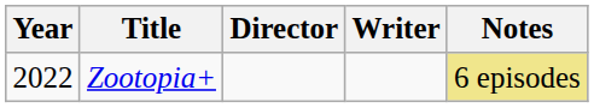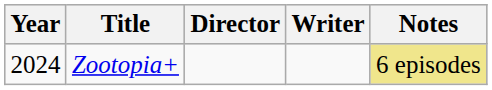Zootopia+ | Year: 2022 -> 2024
